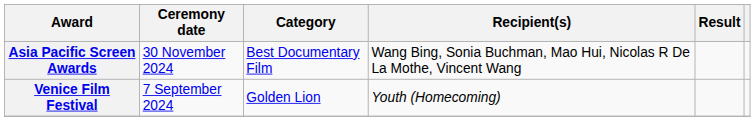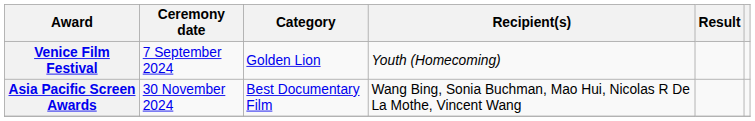rows swapped: Venice Film Festival <-> Asia Pacific Screen Awards
